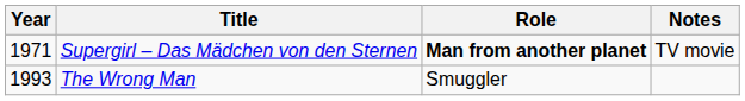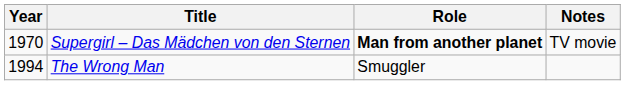Supergirl – Das Mädchen von den Sternen | Year: 1971 -> 1970
The Wrong Man | Year: 1993 -> 1994
